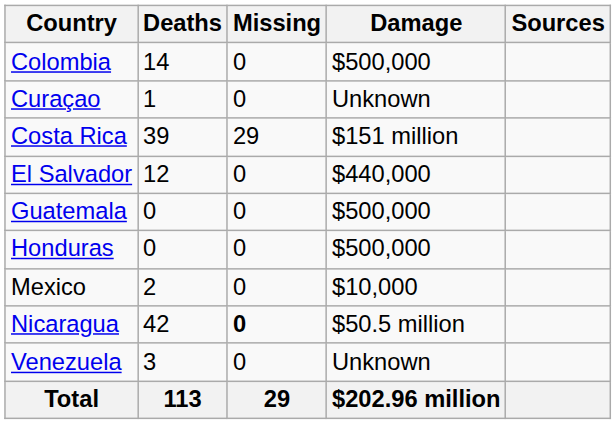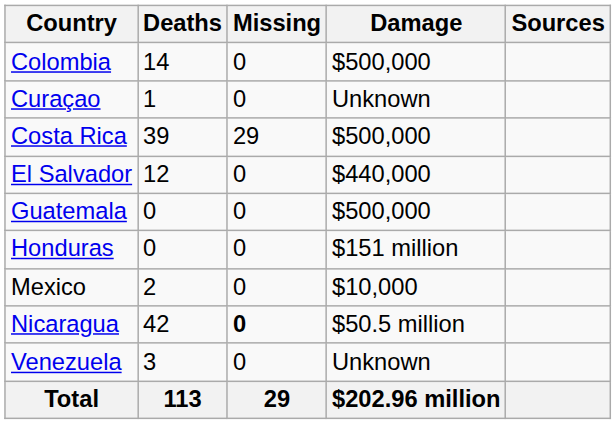Costa Rica | Damage: $151 million -> $500,000
Honduras | Damage: $500,000 -> $151 million
